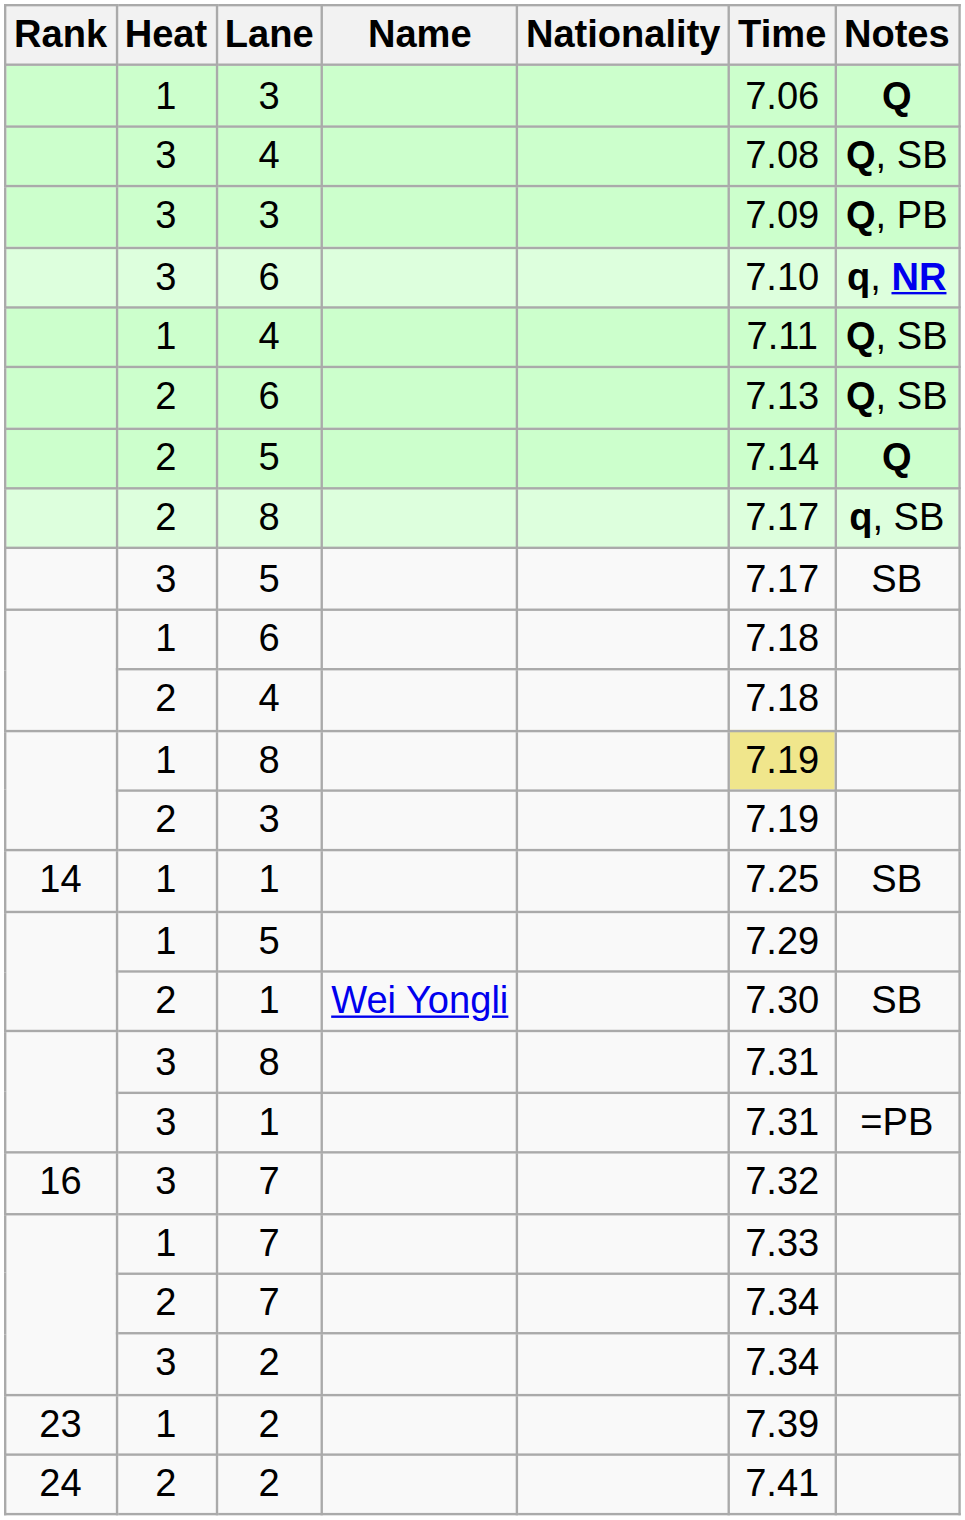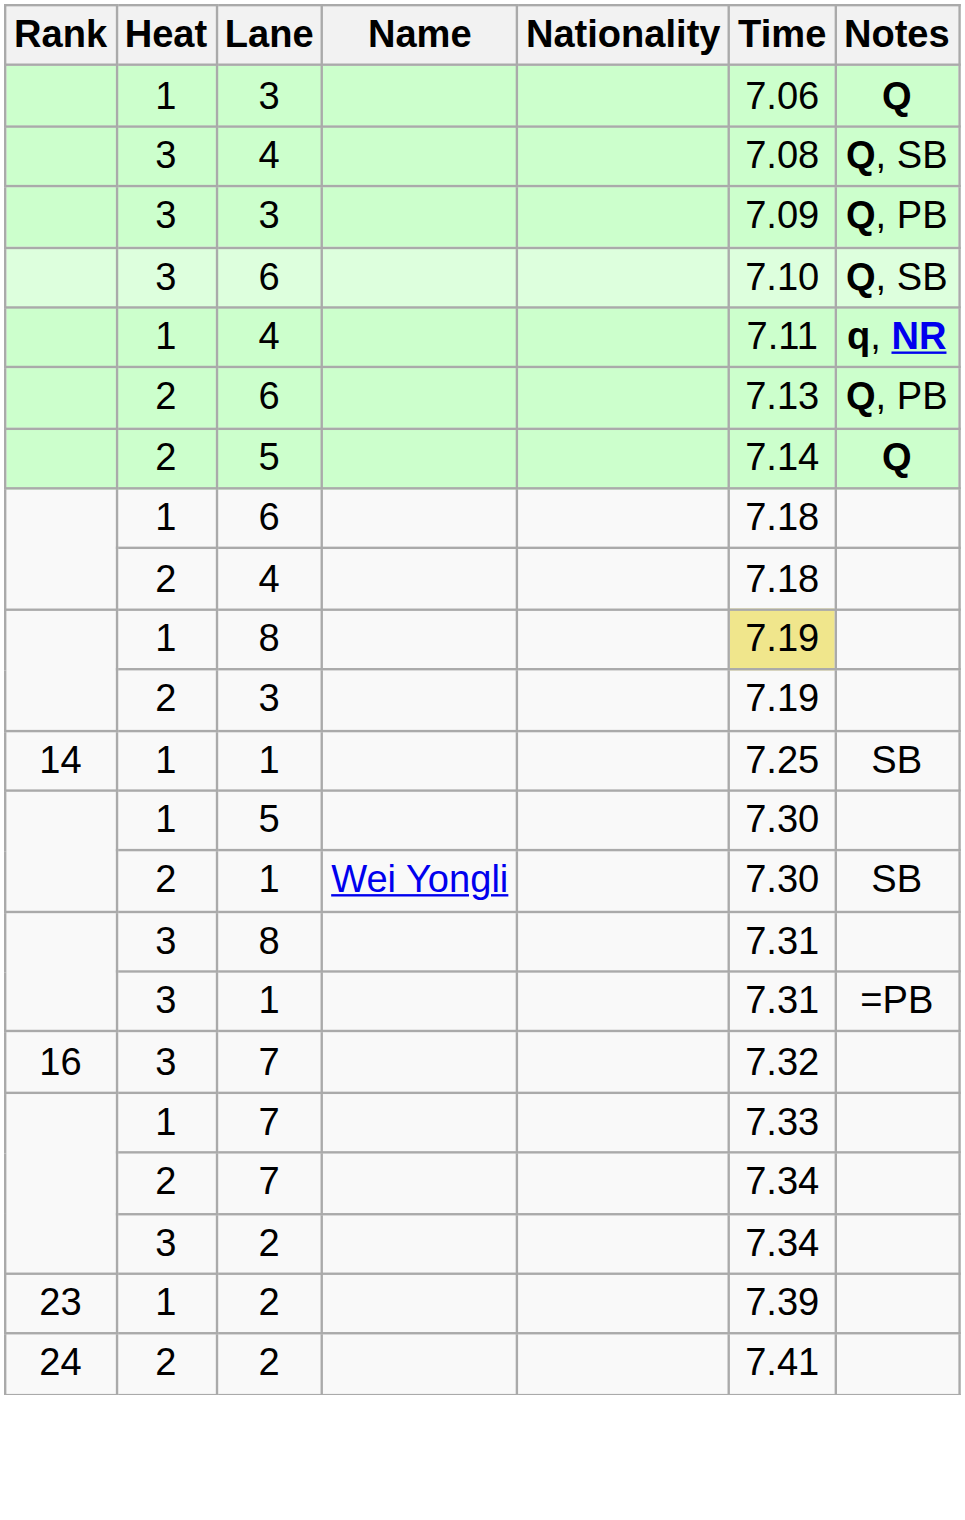3 / 6 | Notes: q, NR -> Q, SB
1 / 4 | Notes: Q, SB -> q, NR
2 / 6 | Notes: Q, SB -> Q, PB
- row: 2 | 8 | 7.17 | q, SB
- row: 3 | 5 | 7.17 | SB
1 / 5 | Time: 7.29 -> 7.30
